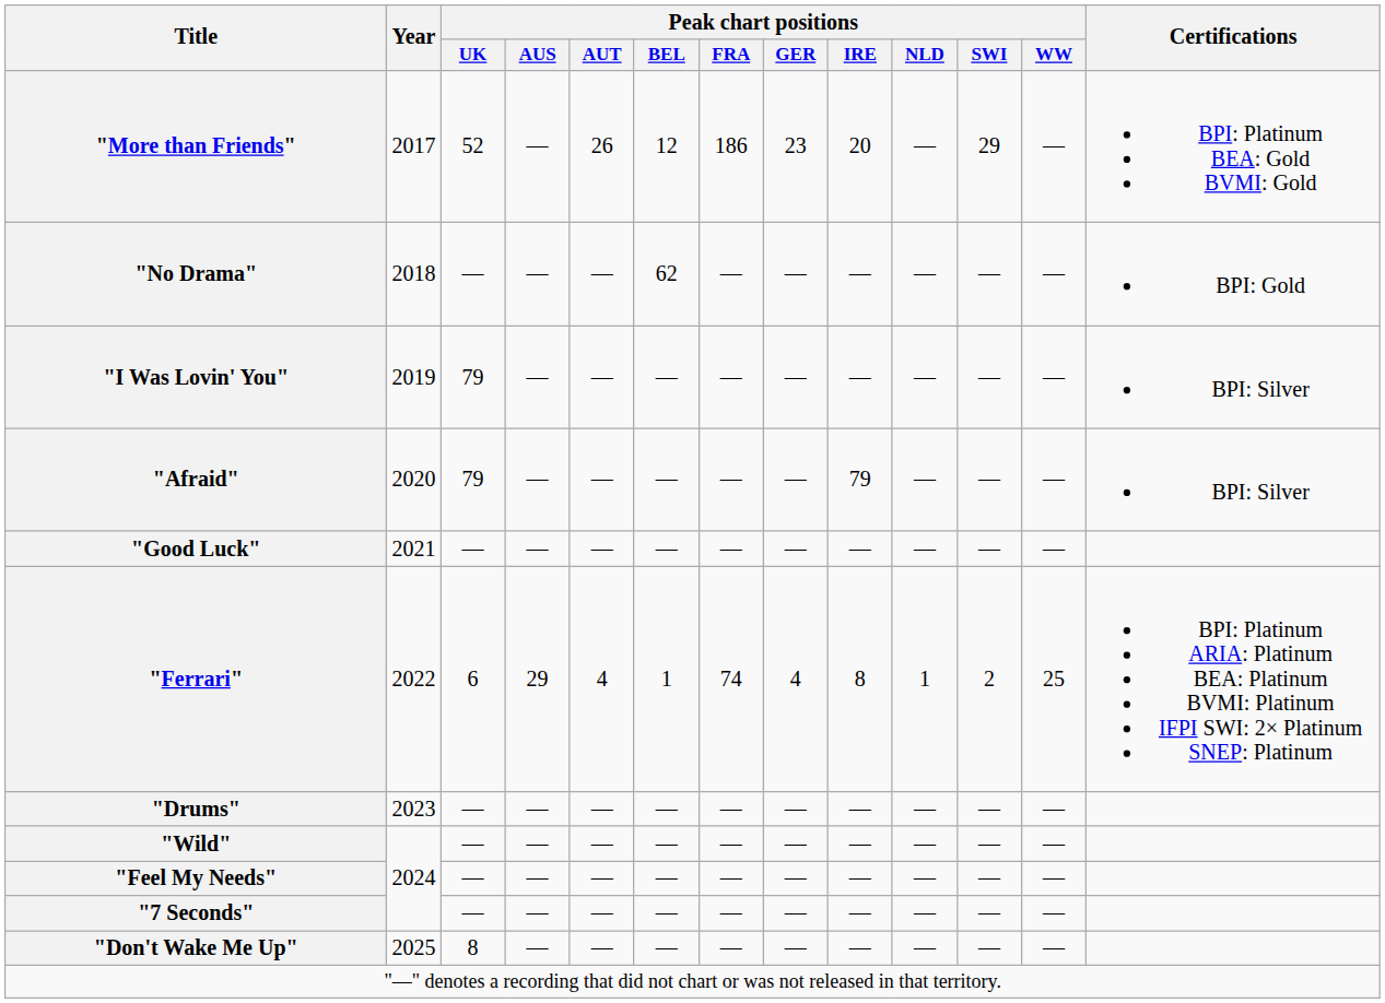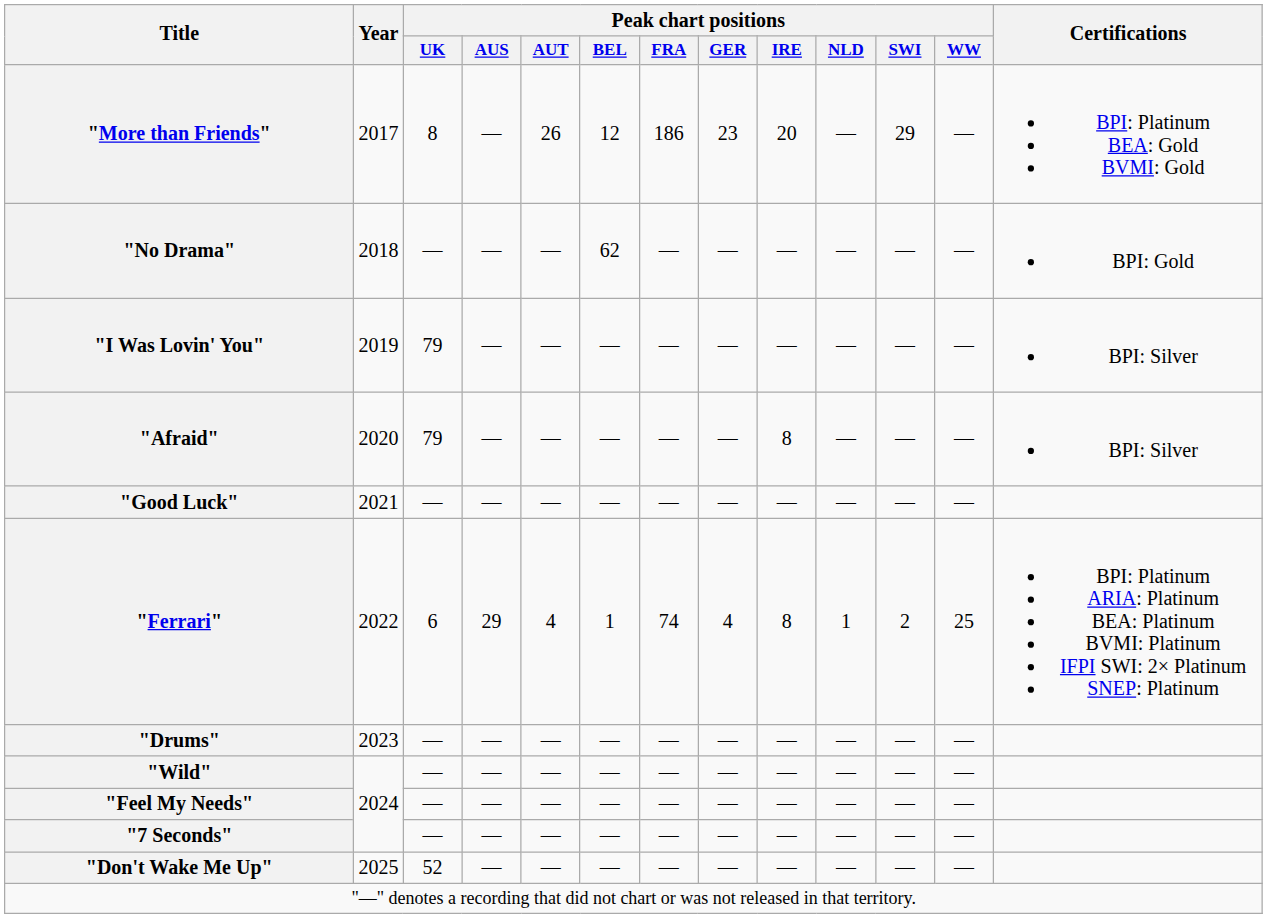"More than Friends" | Peak chart positions / UK: 52 -> 8
"Afraid" | Peak chart positions / IRE: 79 -> 8
"Don't Wake Me Up" | Peak chart positions / UK: 8 -> 52
